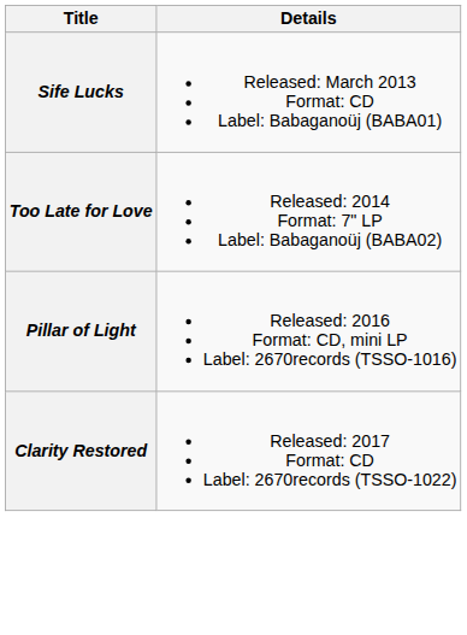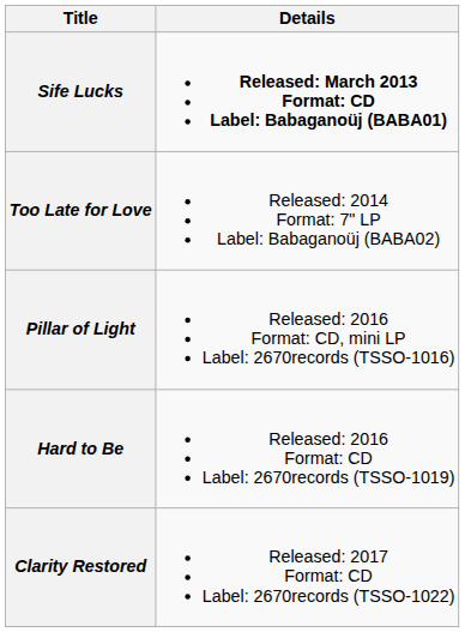Sife Lucks | Details: normal -> bold
+ row: Hard to Be | Released: 2016 Format: CD Label: 2670records (TSSO-1019)
